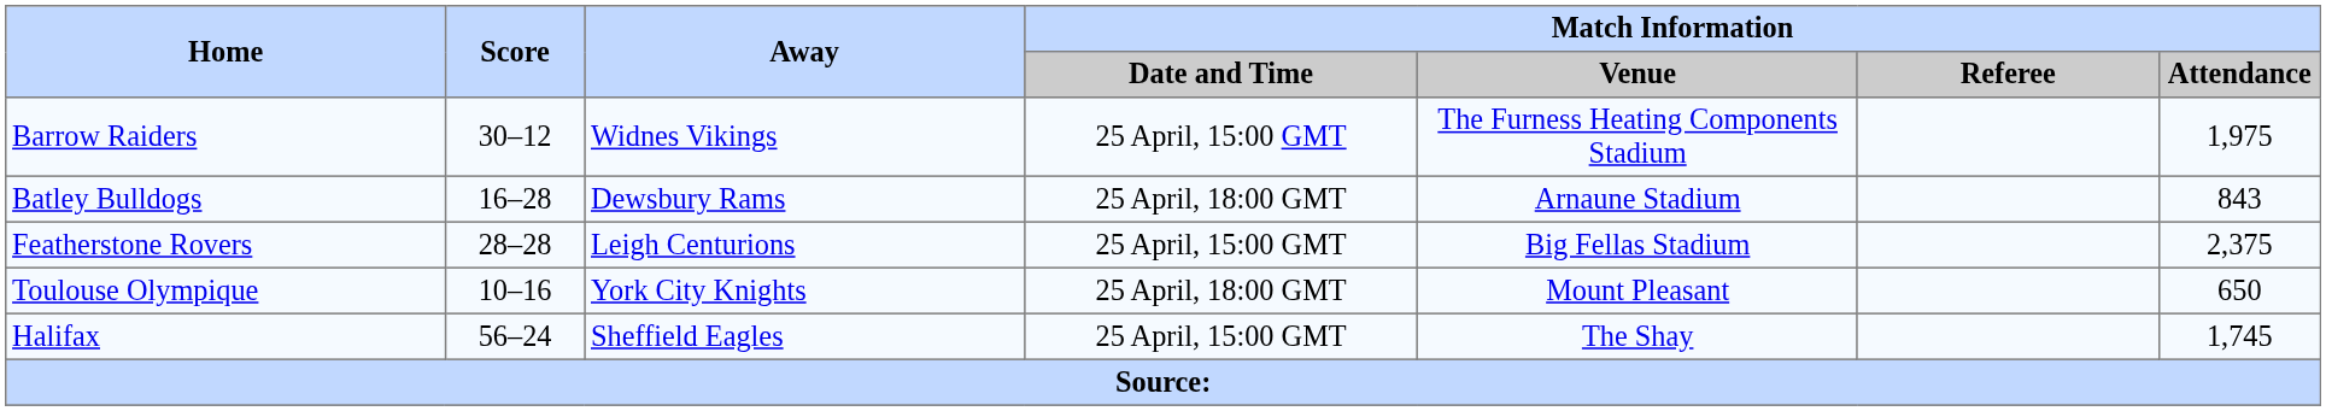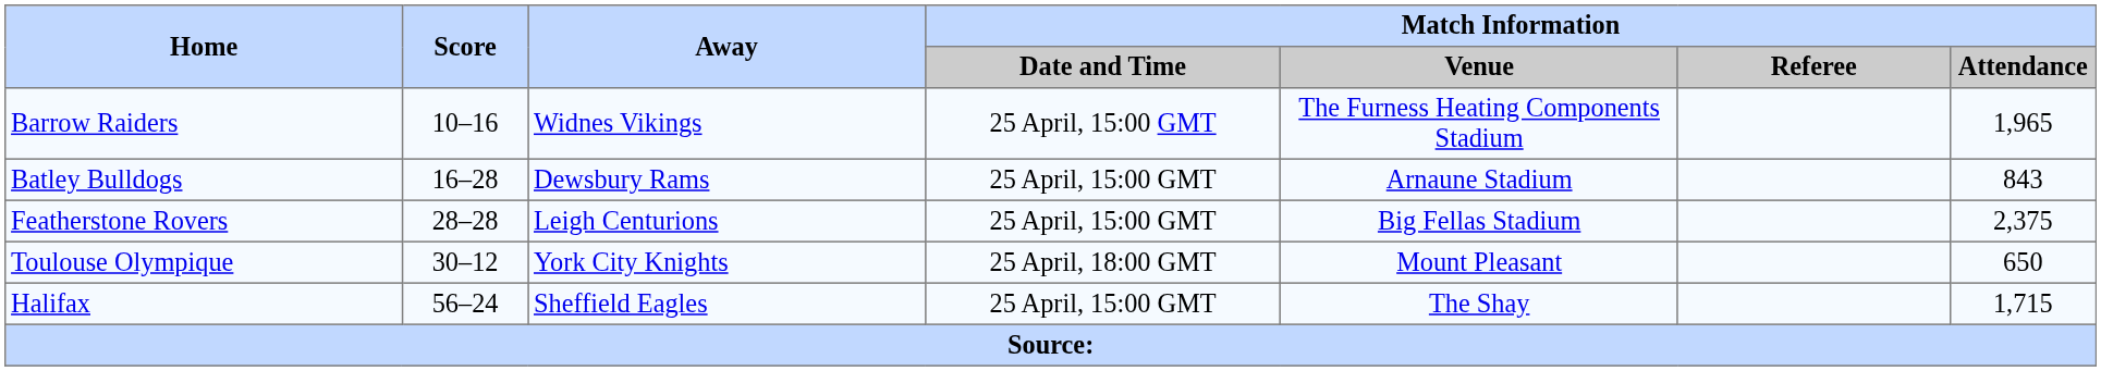Barrow Raiders | Score: 30–12 -> 10–16
Barrow Raiders | Match Information / Attendance: 1,975 -> 1,965
Batley Bulldogs | Match Information / Date and Time: 25 April, 18:00 GMT -> 25 April, 15:00 GMT
Toulouse Olympique | Score: 10–16 -> 30–12
Halifax | Match Information / Attendance: 1,745 -> 1,715
